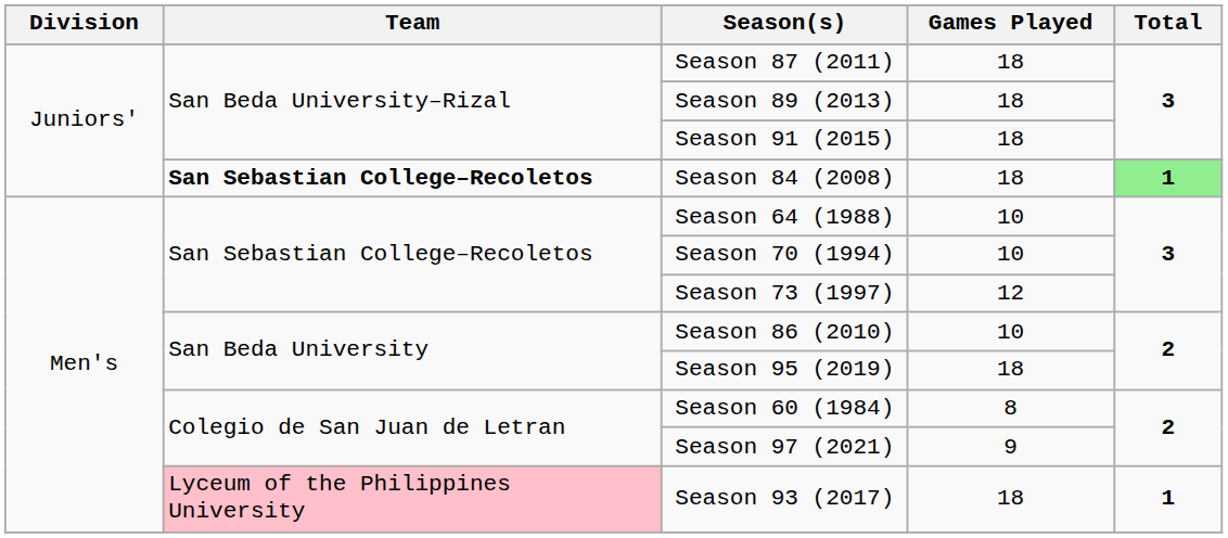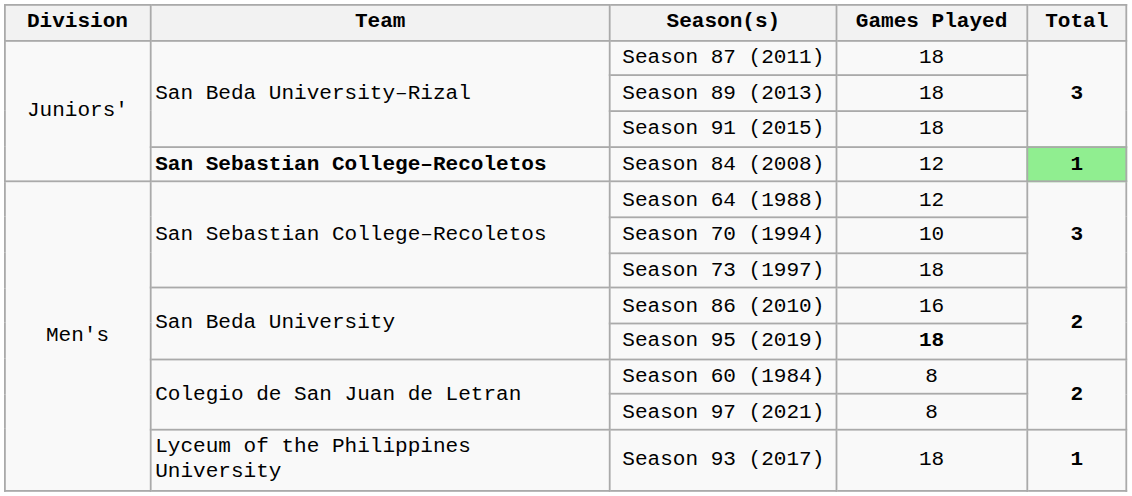Season 84 (2008) | Games Played: 18 -> 12
Season 64 (1988) | Games Played: 10 -> 12
Season 73 (1997) | Games Played: 12 -> 18
Season 86 (2010) | Games Played: 10 -> 16
Season 95 (2019) | Games Played: normal -> bold
Season 97 (2021) | Games Played: 9 -> 8
Season 93 (2017) | Team: pink background -> no background
